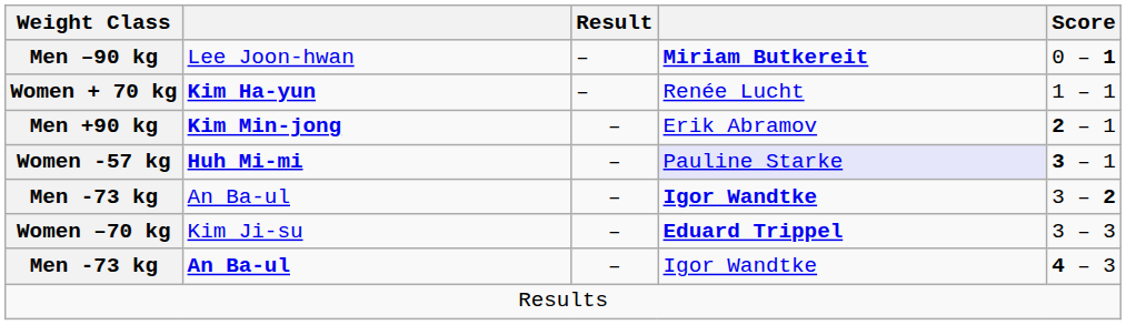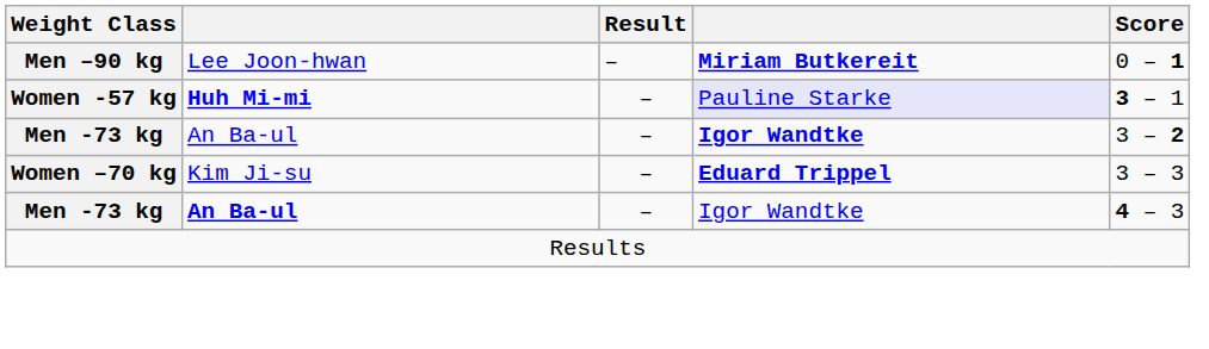- row: Women + 70 kg | Kim Ha-yun | – | Renée Lucht | 1 – 1
- row: Men +90 kg | Kim Min-jong | – | Erik Abramov | 2 – 1
